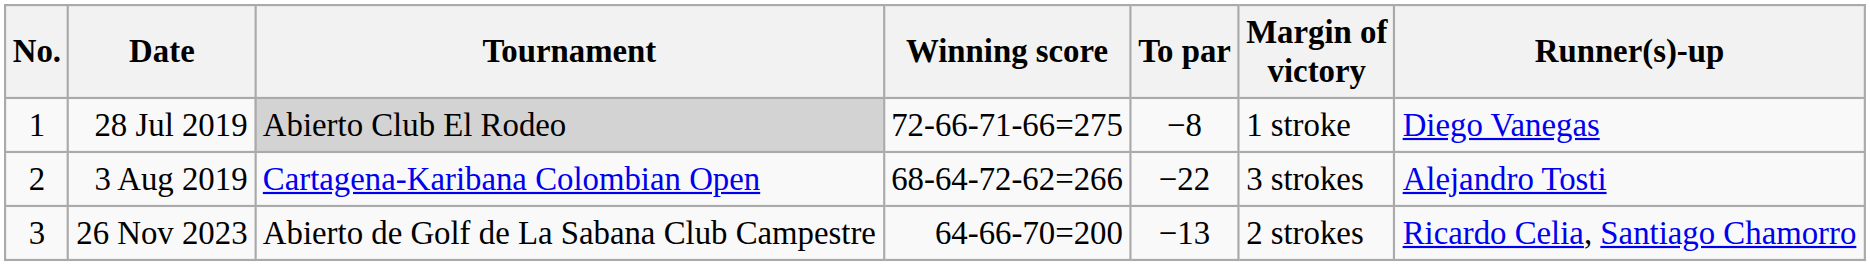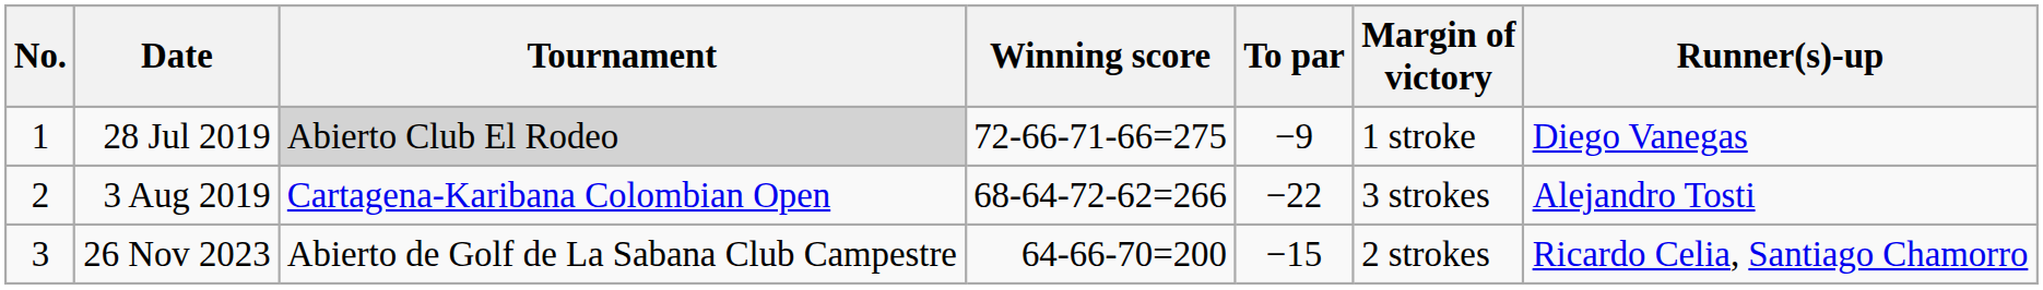28 Jul 2019 | To par: −8 -> −9
26 Nov 2023 | To par: −13 -> −15
